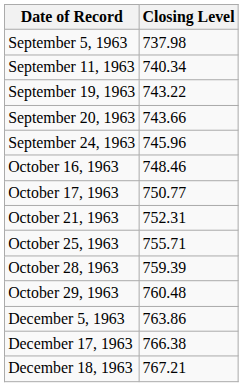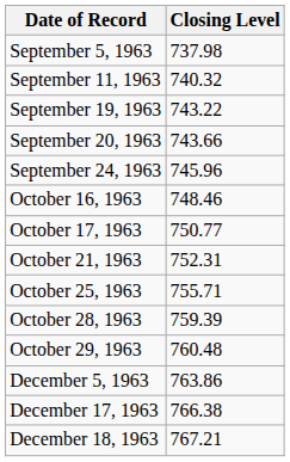September 11, 1963 | Closing Level: 740.34 -> 740.32
